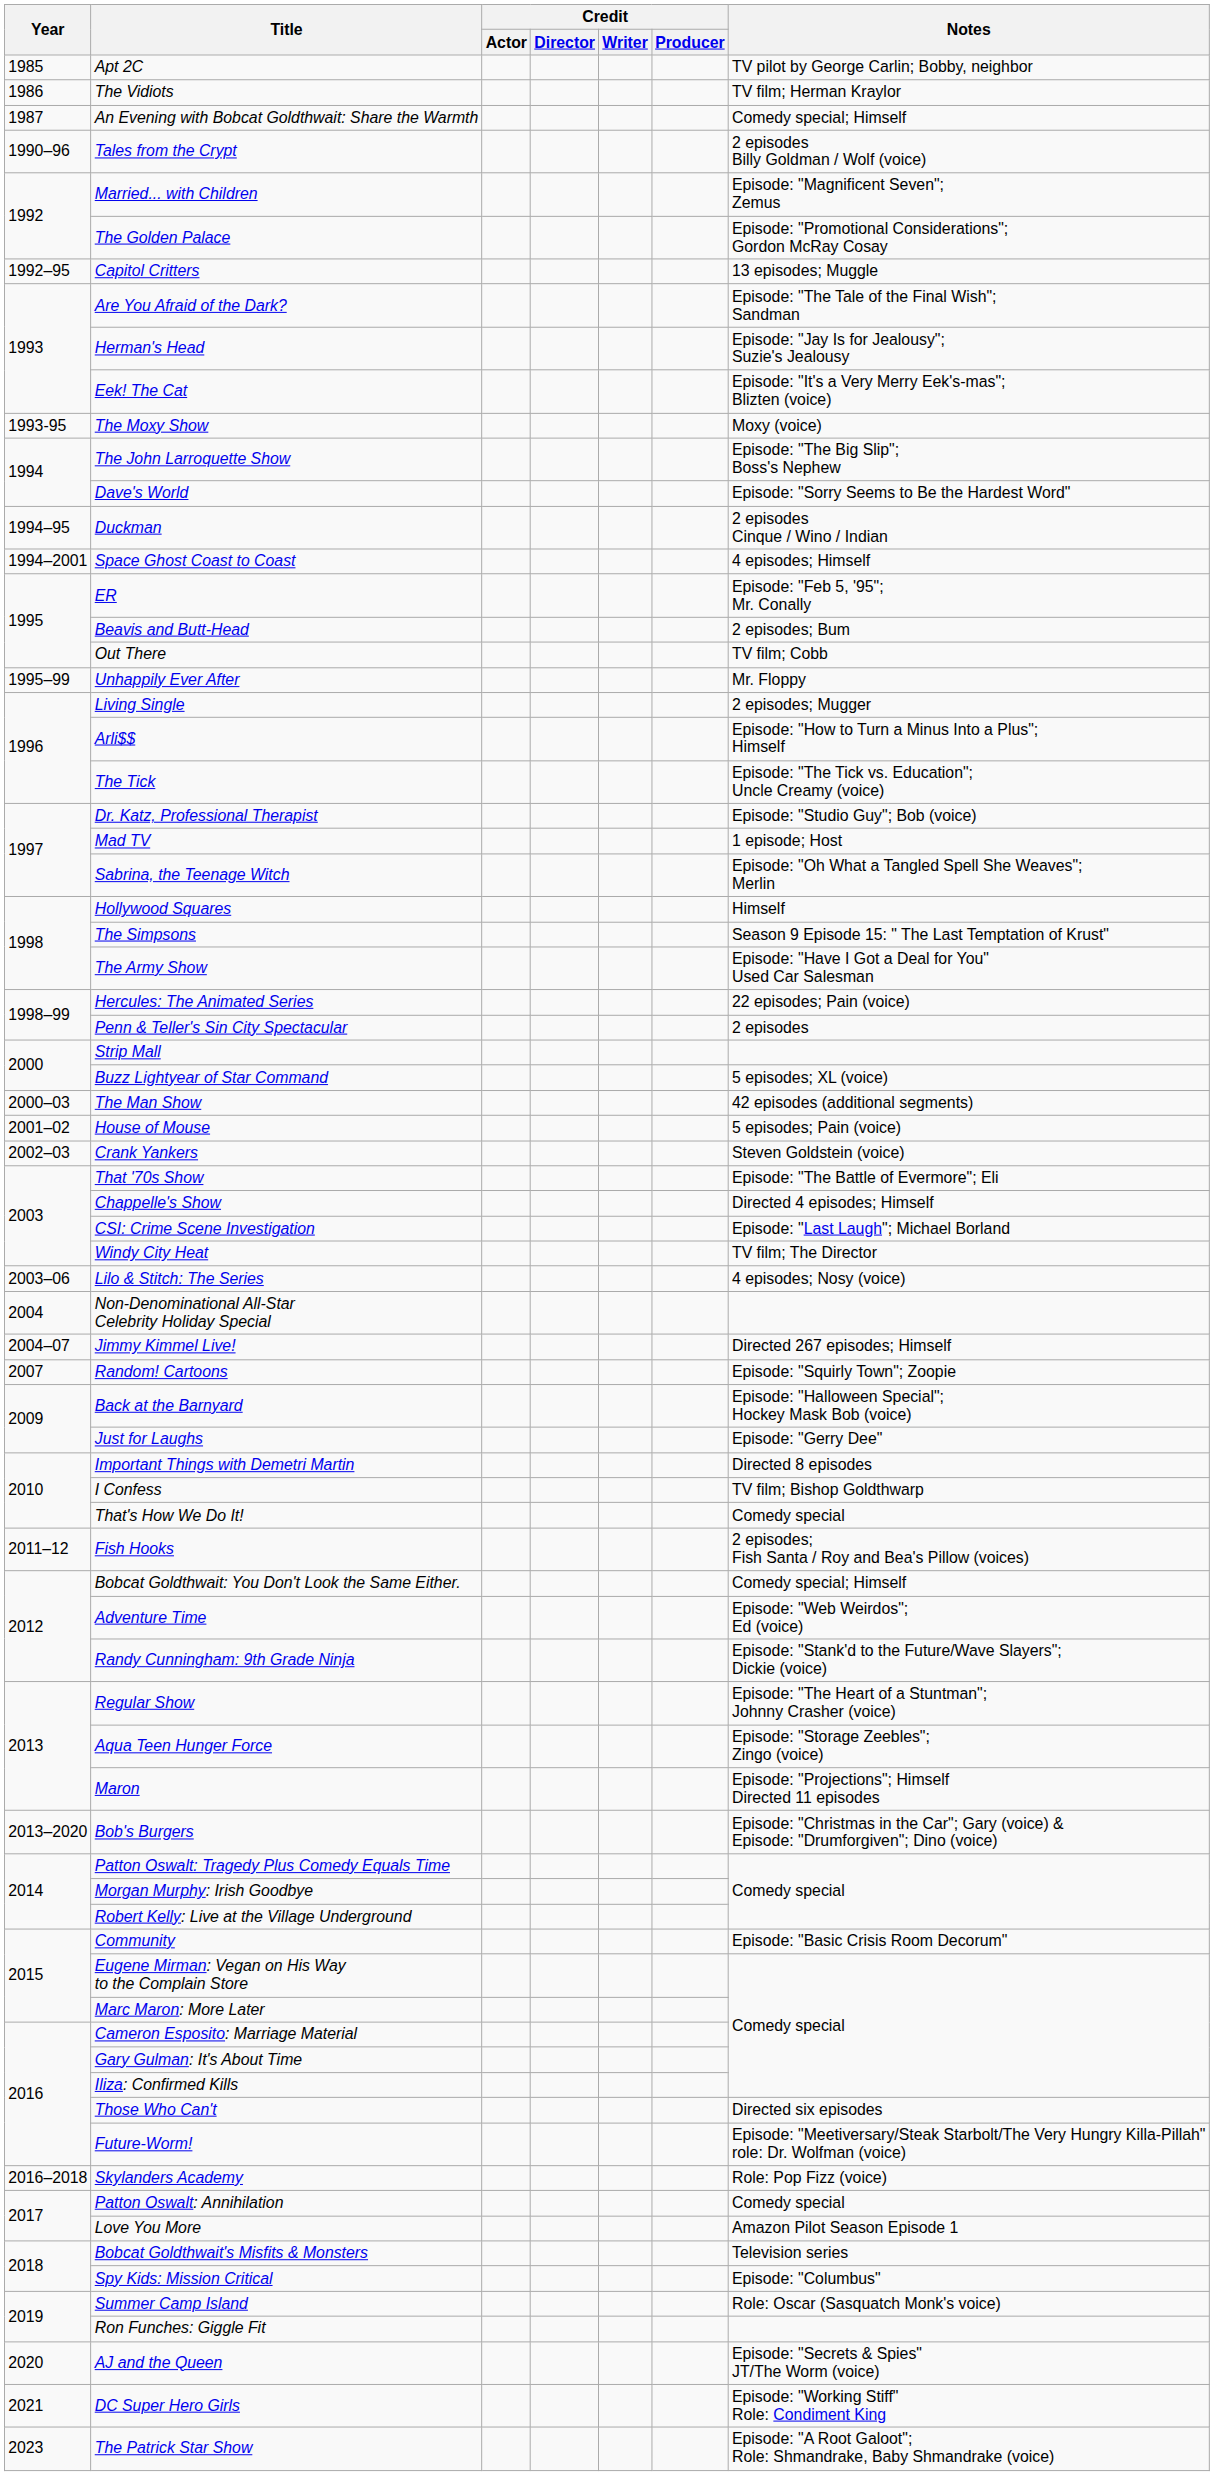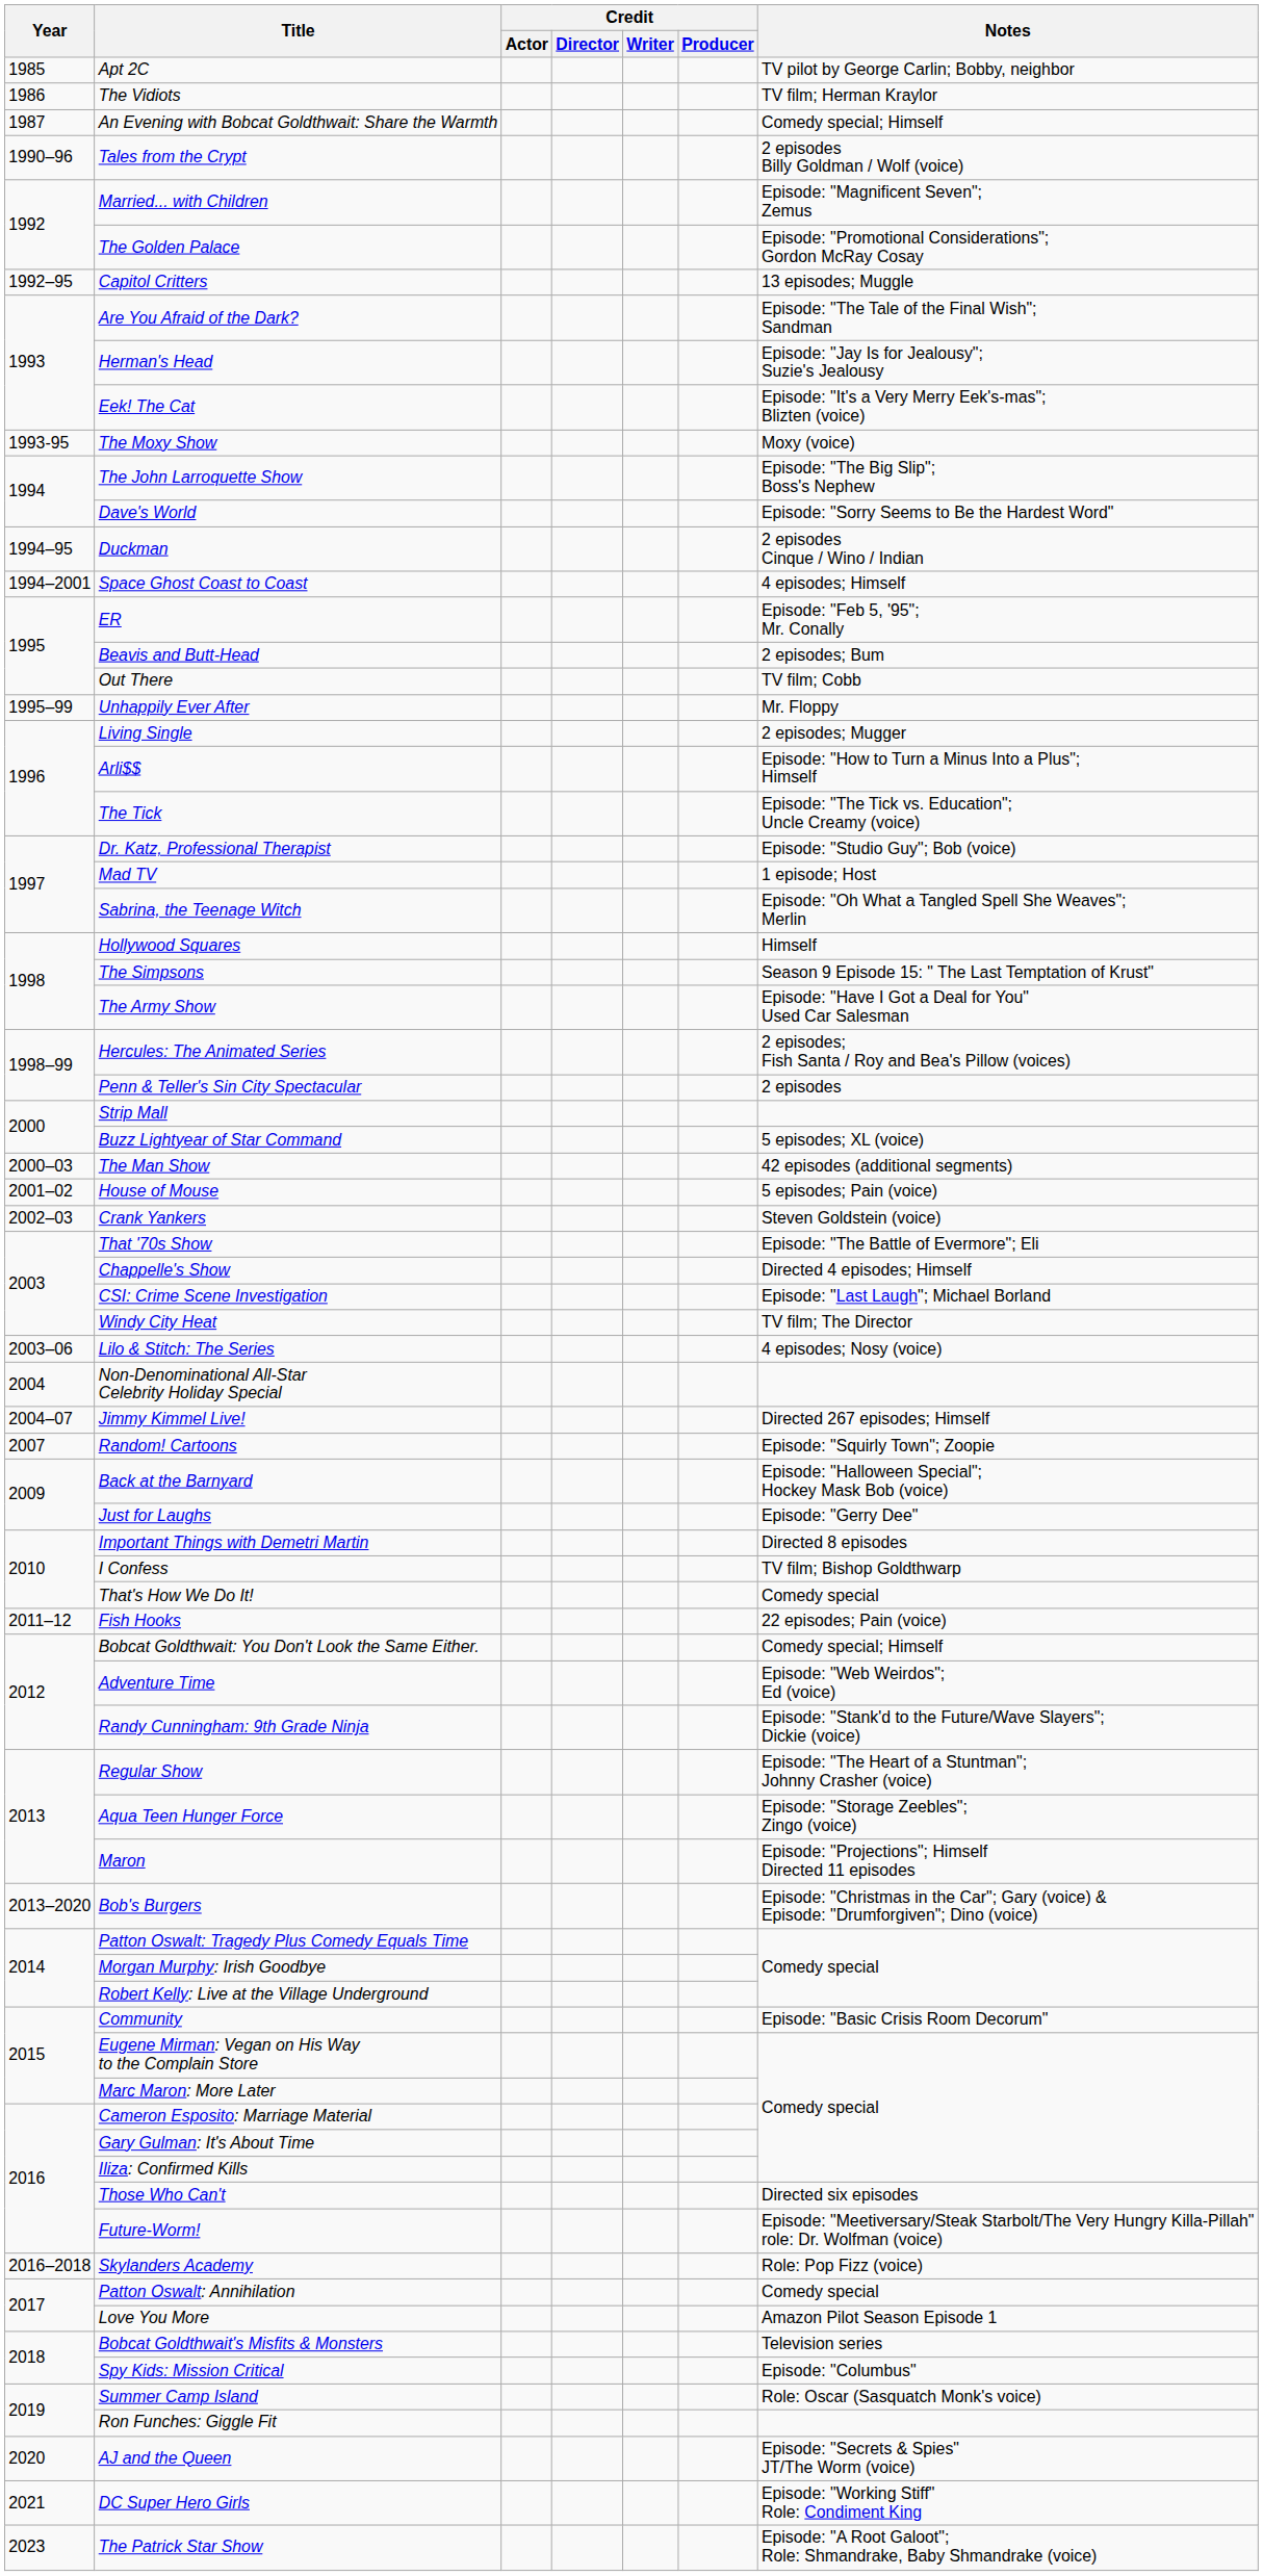Hercules: The Animated Series | Notes: 22 episodes; Pain (voice) -> 2 episodes; Fish Santa / Roy and Bea's Pillow (voices)
Fish Hooks | Notes: 2 episodes; Fish Santa / Roy and Bea's Pillow (voices) -> 22 episodes; Pain (voice)
